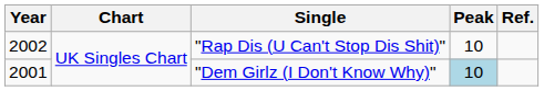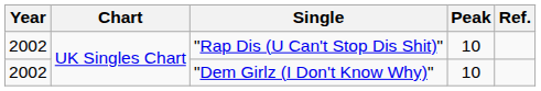"Dem Girlz (I Don't Know Why)" | Year: 2001 -> 2002
"Dem Girlz (I Don't Know Why)" | Peak: lightblue background -> no background
